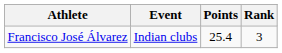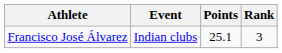Francisco José Álvarez | Points: 25.4 -> 25.1
